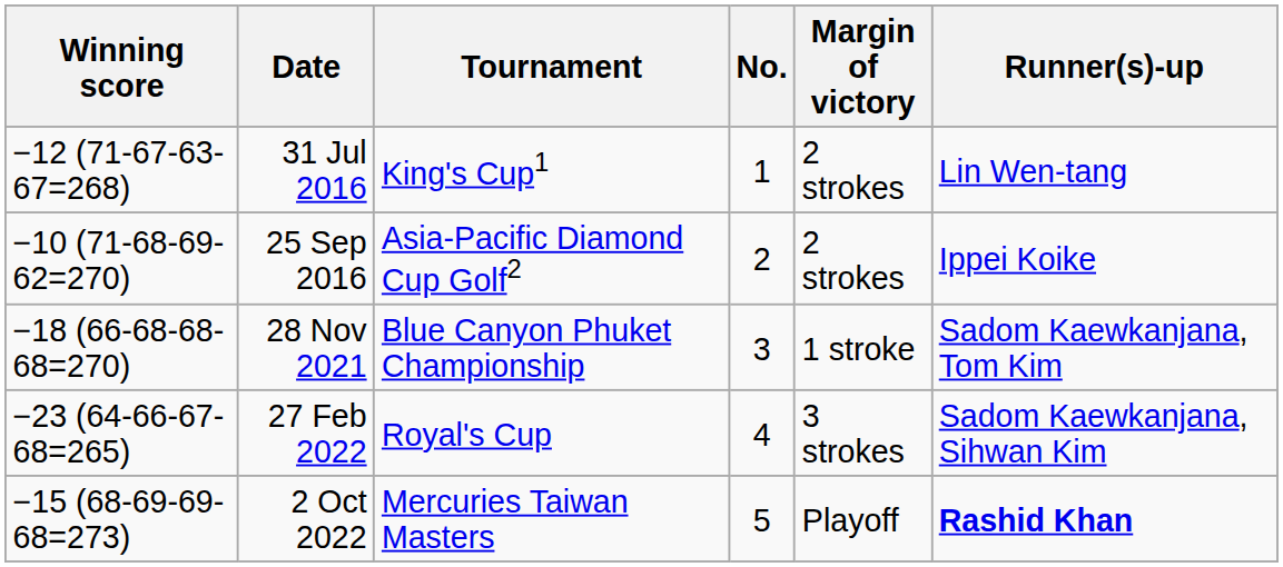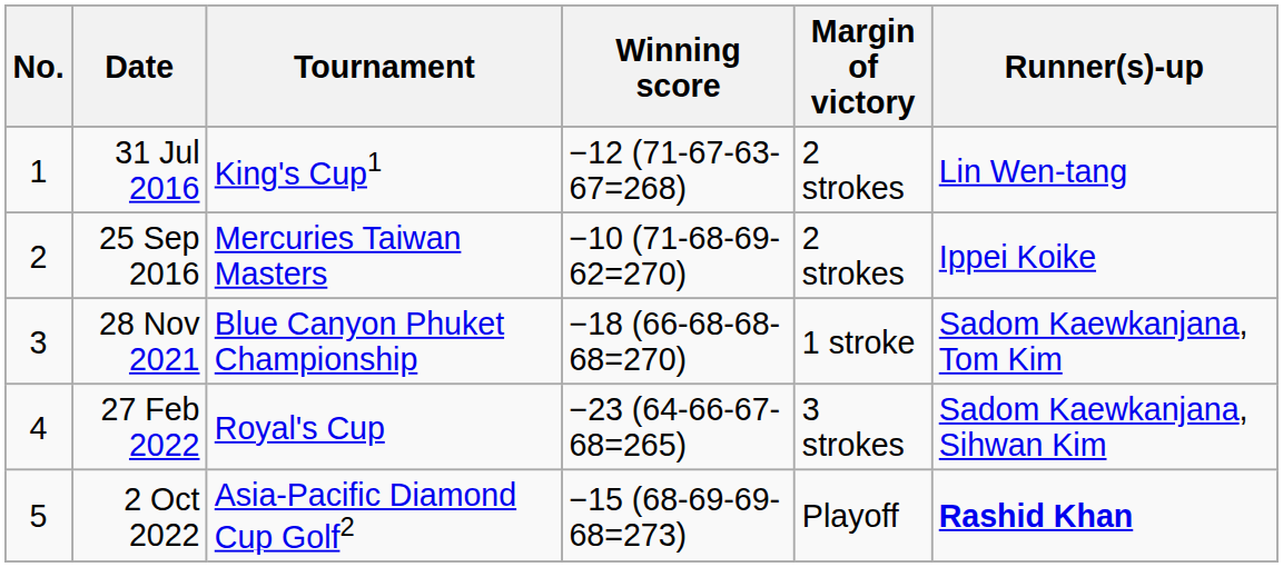columns swapped: No. <-> Winning score
25 Sep 2016 | Tournament: Asia-Pacific Diamond Cup Golf2 -> Mercuries Taiwan Masters
2 Oct 2022 | Tournament: Mercuries Taiwan Masters -> Asia-Pacific Diamond Cup Golf2
